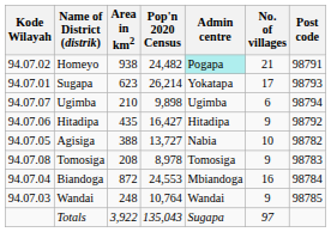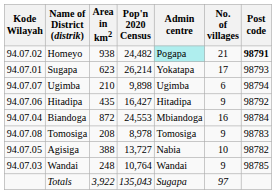Homeyo | Post code: normal -> bold
rows swapped: Agisiga <-> Biandoga
